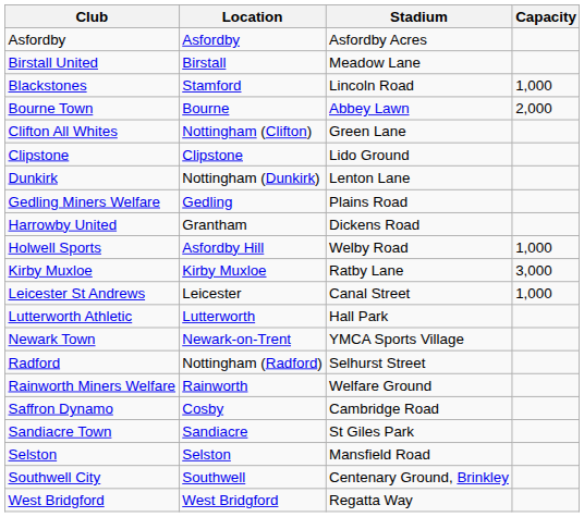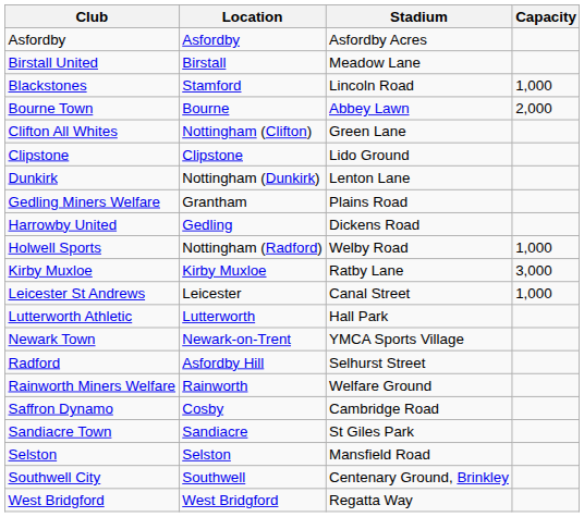Gedling Miners Welfare | Location: Gedling -> Grantham
Harrowby United | Location: Grantham -> Gedling
Holwell Sports | Location: Asfordby Hill -> Nottingham (Radford)
Radford | Location: Nottingham (Radford) -> Asfordby Hill
